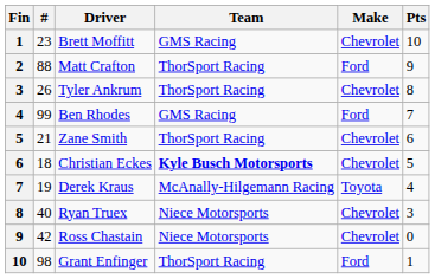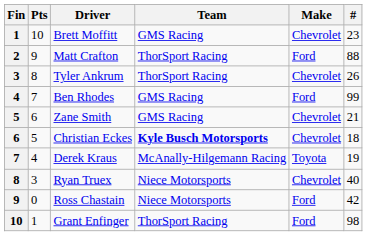columns swapped: # <-> Pts
Zane Smith | Team: ThorSport Racing -> GMS Racing
Ross Chastain | Make: Chevrolet -> Ford
